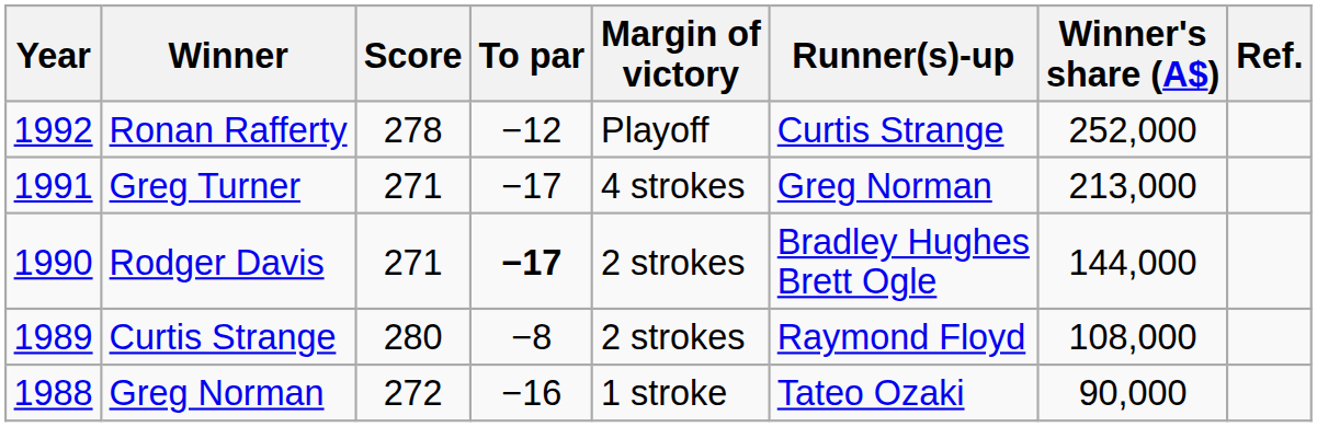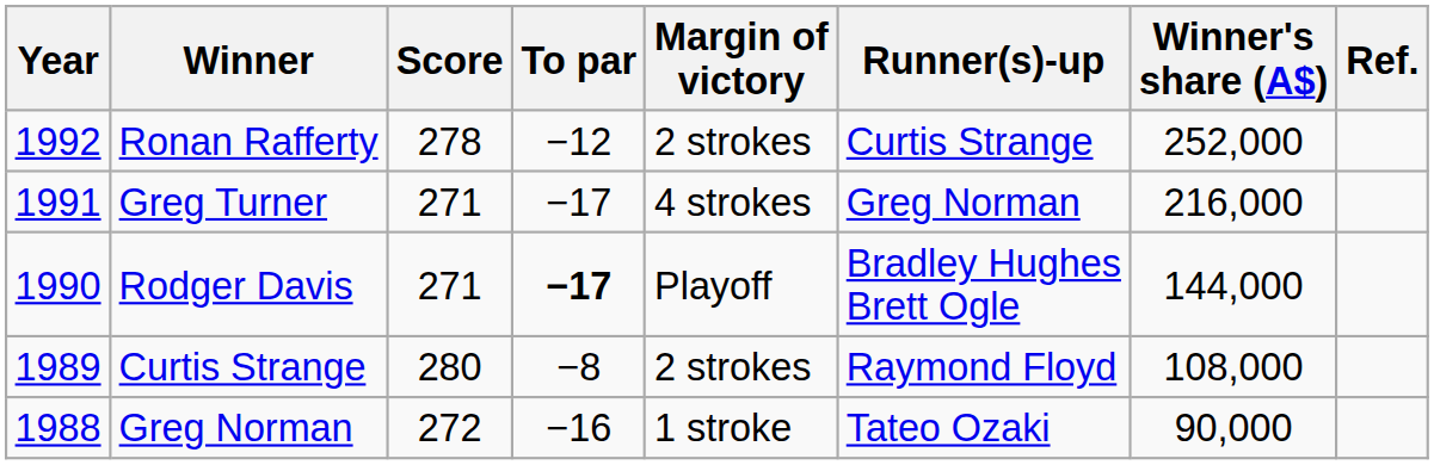Ronan Rafferty | Margin of victory: Playoff -> 2 strokes
Greg Turner | Winner's share (A$): 213,000 -> 216,000
Rodger Davis | Margin of victory: 2 strokes -> Playoff
